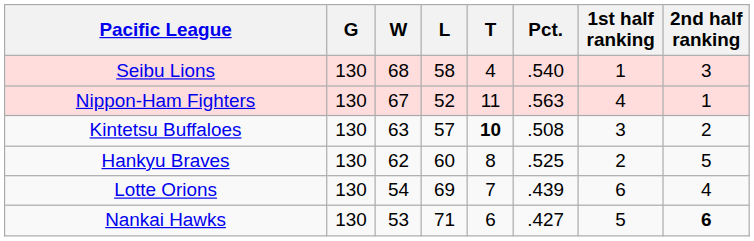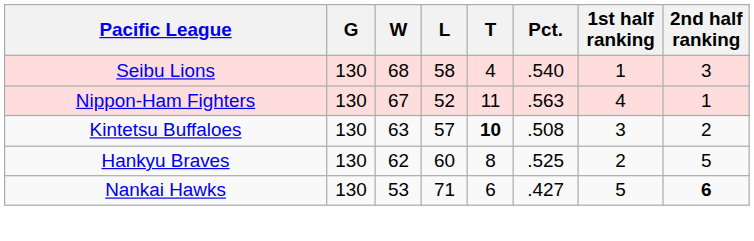- row: Lotte Orions | 130 | 54 | 69 | 7 | .439 | 6 | 4
